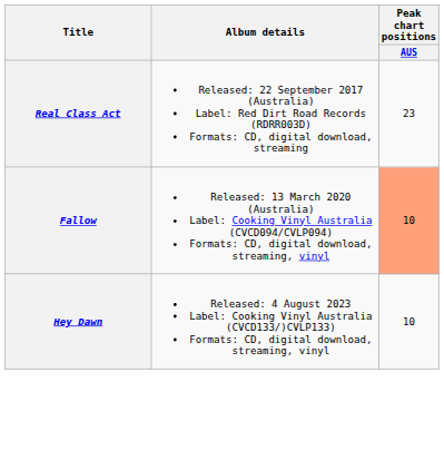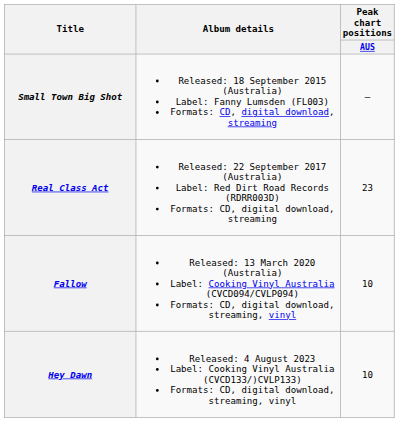+ row: Small Town Big Shot | Released: 18 September 2015 (Australia) Label: Fanny Lumsden (FL003) Formats: CD, digital download, streaming | —
Fallow | Peak chart positions / AUS: lightsalmon background -> no background
